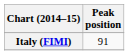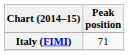Italy (FIMI) | Peak position: 91 -> 71
